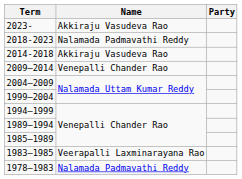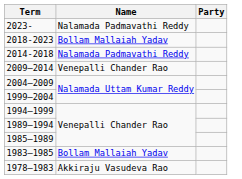2023- | Name: Akkiraju Vasudeva Rao -> Nalamada Padmavathi Reddy
2018-2023 | Name: Nalamada Padmavathi Reddy -> Bollam Mallaiah Yadav
2014-2018 | Name: Akkiraju Vasudeva Rao -> Nalamada Padmavathi Reddy
1983–1985 | Name: Veerapalli Laxminarayana Rao -> Bollam Mallaiah Yadav
1978–1983 | Name: Nalamada Padmavathi Reddy -> Akkiraju Vasudeva Rao
